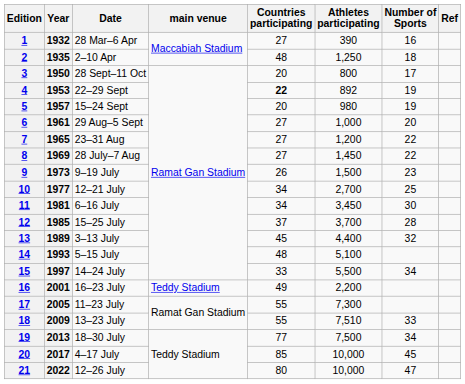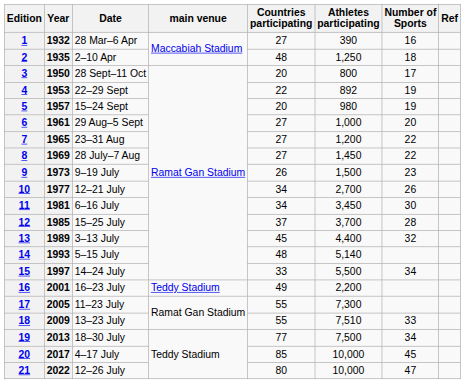22–29 Sept | Countries participating: bold -> normal
12–21 July | Number of Sports: 25 -> 26
5–15 July | Athletes participating: 5,100 -> 5,140
